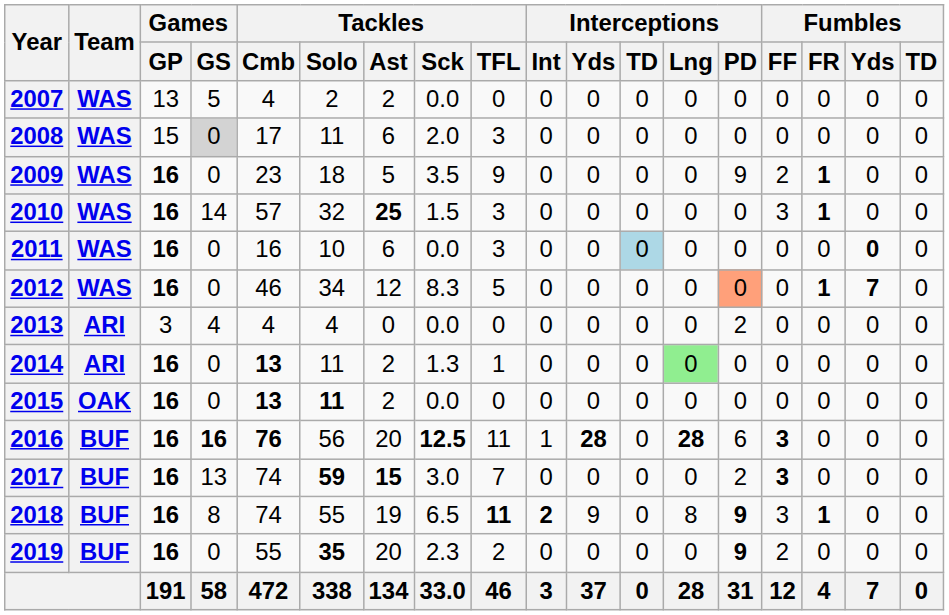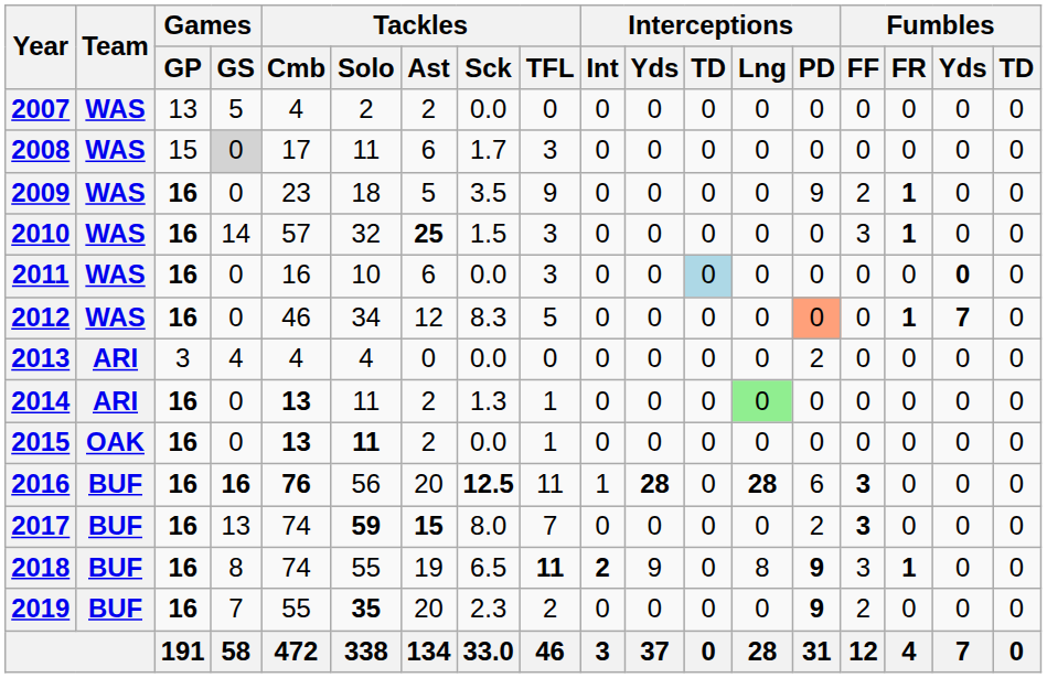2008 | Tackles / Sck: 2.0 -> 1.7
2015 | Tackles / TFL: 0 -> 1
2017 | Tackles / Sck: 3.0 -> 8.0
2019 | Games / GS: 0 -> 7
